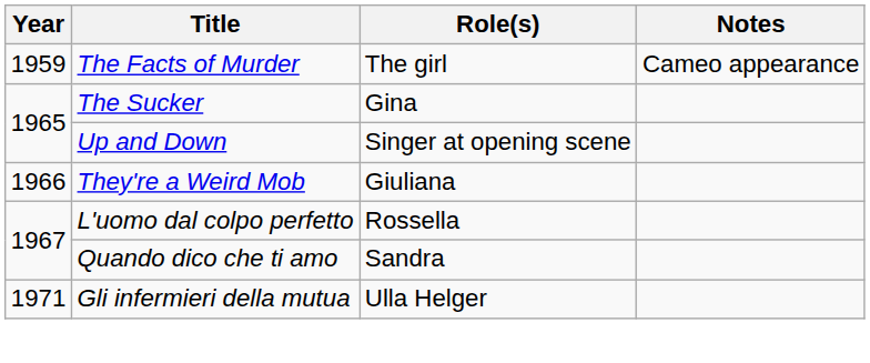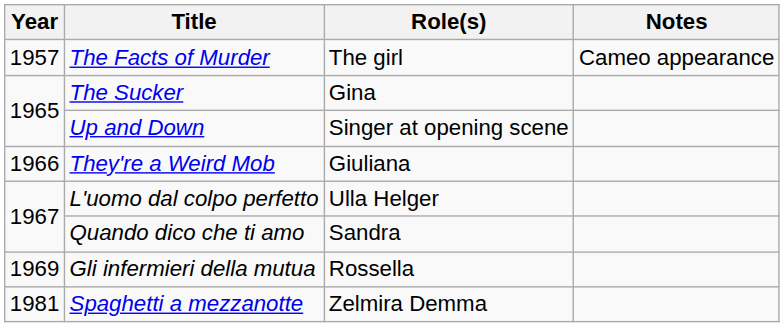The Facts of Murder | Year: 1959 -> 1957
L'uomo dal colpo perfetto | Role(s): Rossella -> Ulla Helger
Gli infermieri della mutua | Year: 1971 -> 1969
Gli infermieri della mutua | Role(s): Ulla Helger -> Rossella
+ row: 1981 | Spaghetti a mezzanotte | Zelmira Demma
